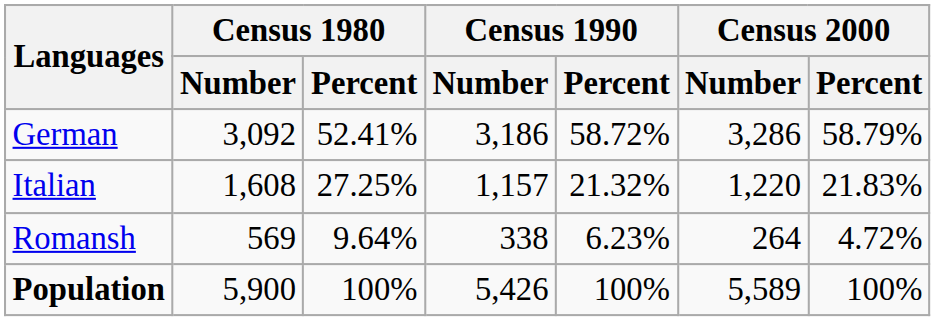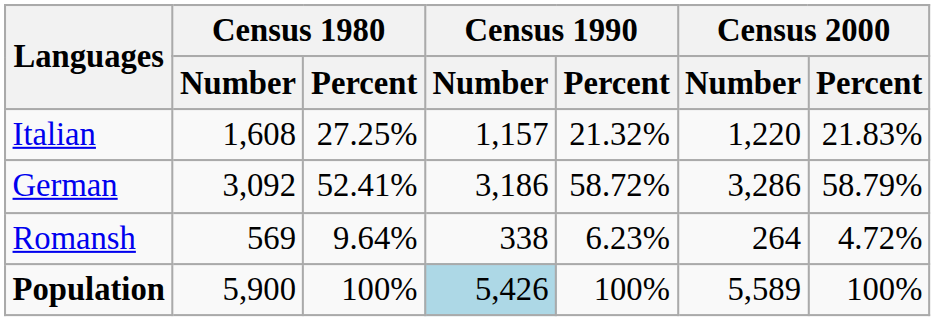rows swapped: German <-> Italian
Population | Census 1990 / Number: no background -> lightblue background
